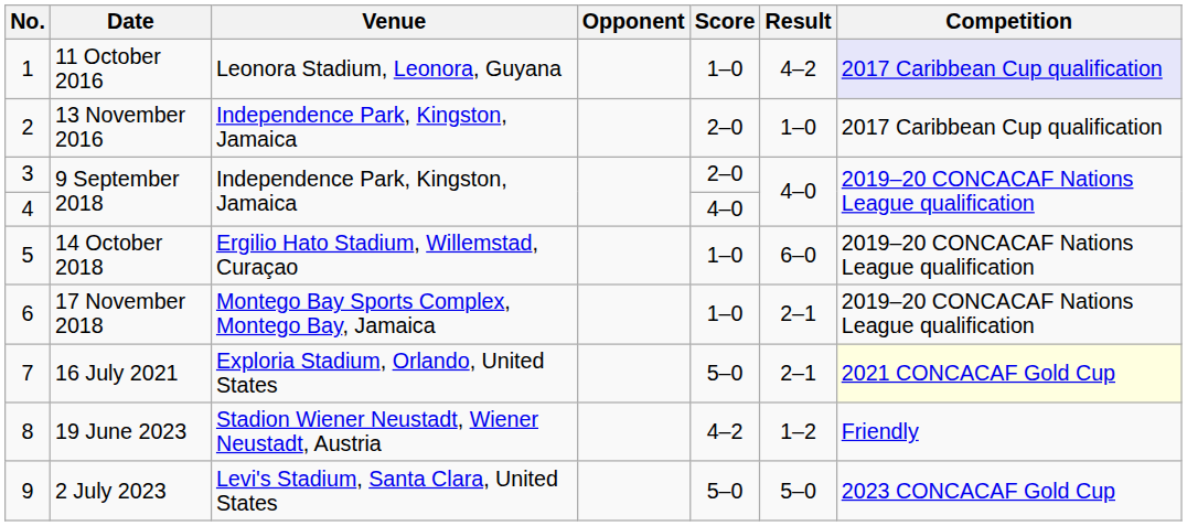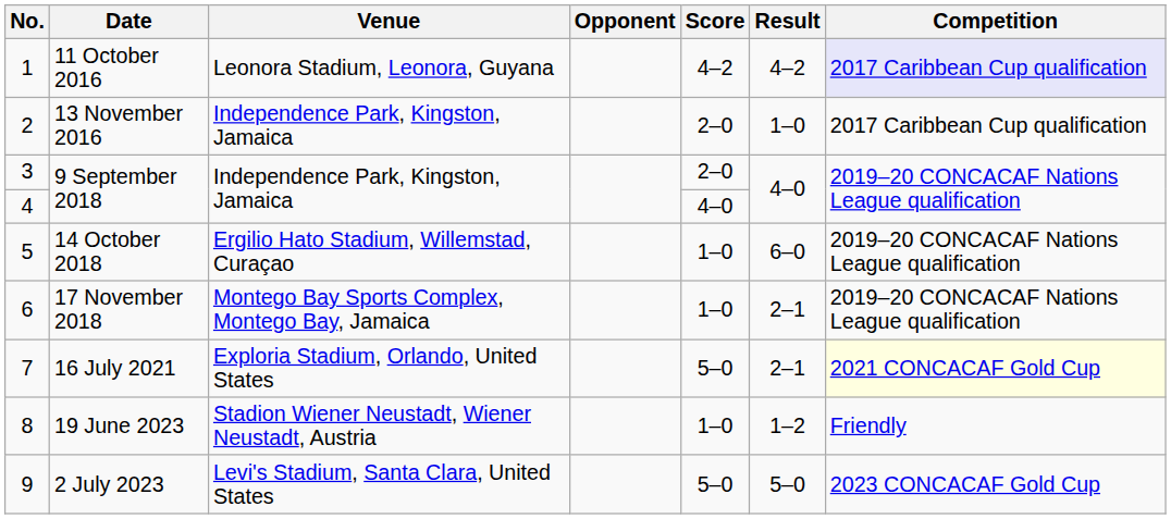1 | Score: 1–0 -> 4–2
8 | Score: 4–2 -> 1–0
